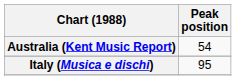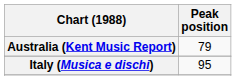Australia (Kent Music Report) | Peak position: 54 -> 79
